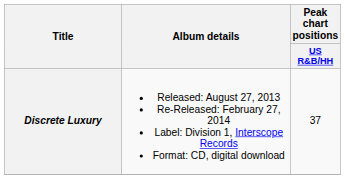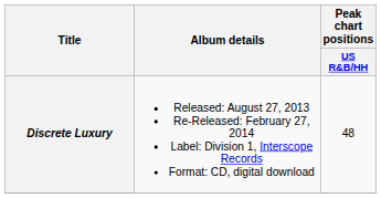Discrete Luxury | Peak chart positions / US R&B/HH: 37 -> 48
